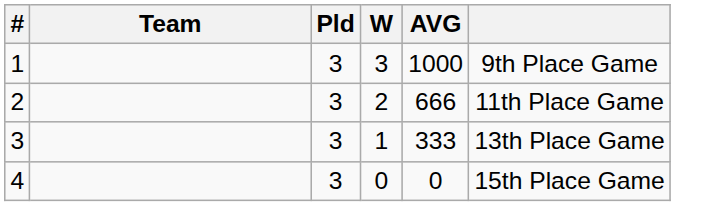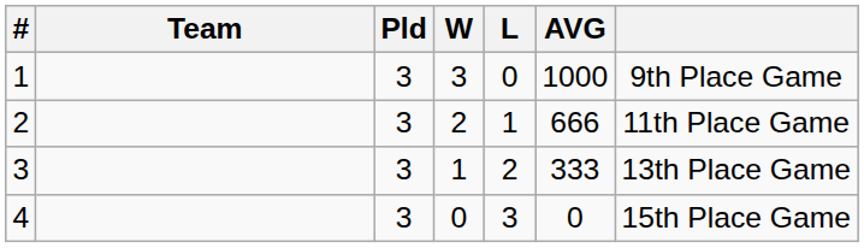+ column: L | 0 | 1 | 2 | 3
